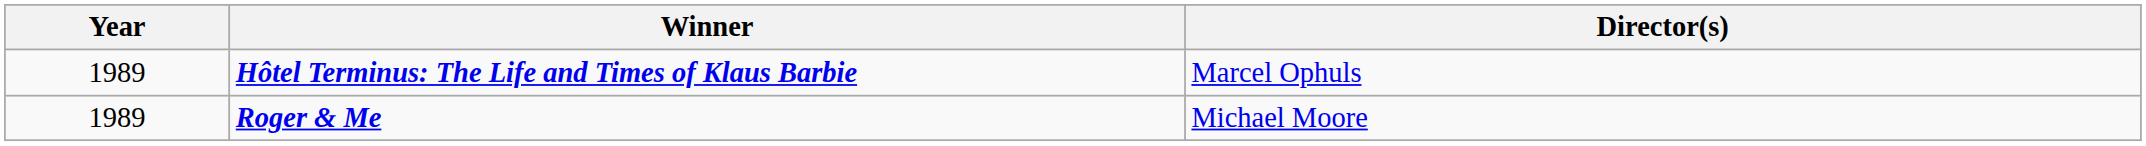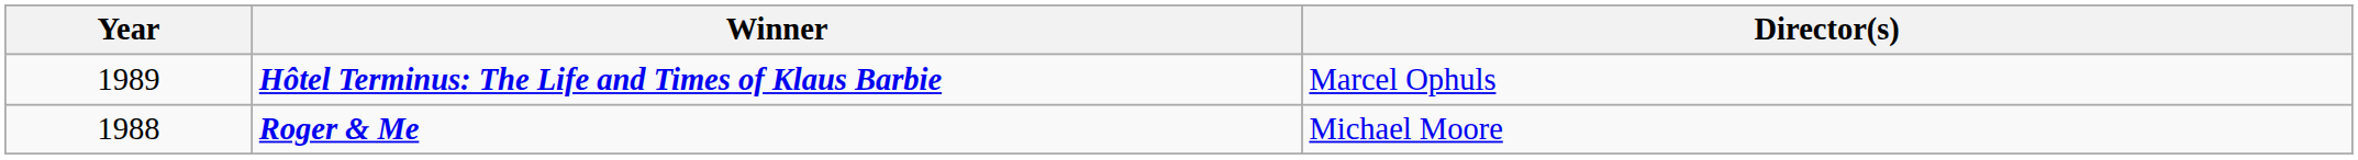Roger & Me | Year: 1989 -> 1988
